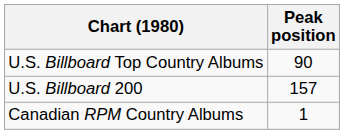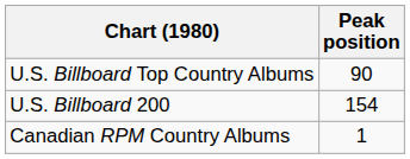U.S. Billboard 200 | Peak position: 157 -> 154
